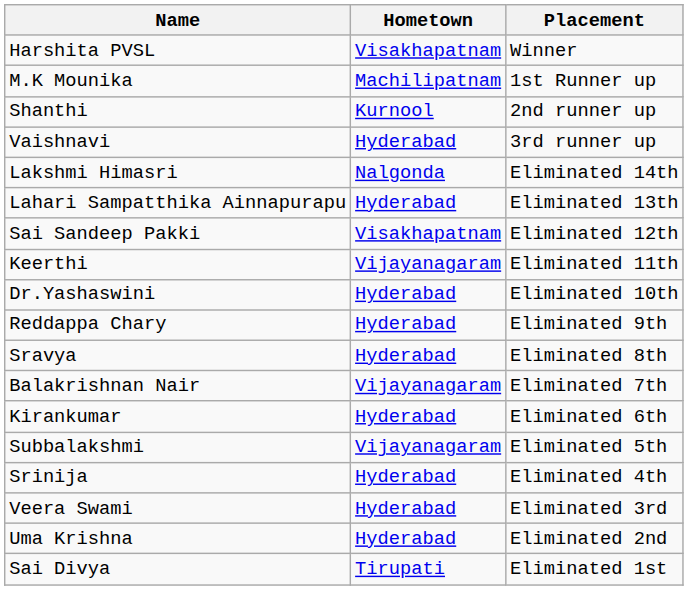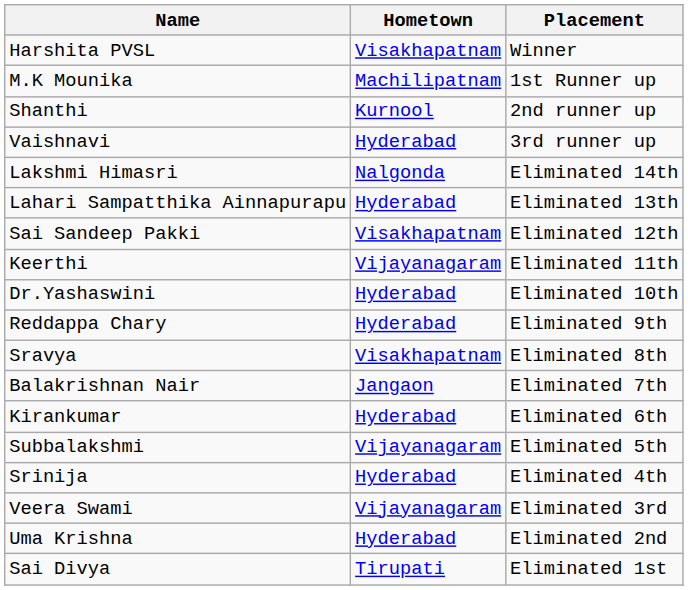Sravya | Hometown: Hyderabad -> Visakhapatnam
Balakrishnan Nair | Hometown: Vijayanagaram -> Jangaon
Veera Swami | Hometown: Hyderabad -> Vijayanagaram
